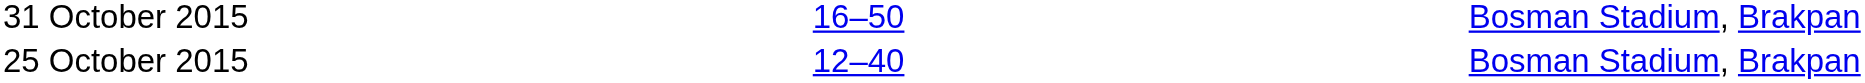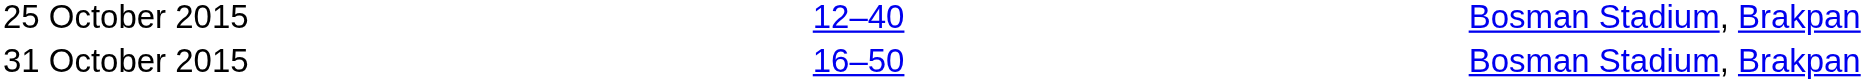rows swapped: 25 October 2015 <-> 31 October 2015
